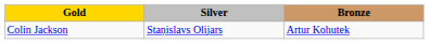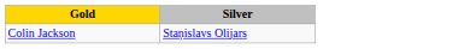- column: Bronze | Artur Kohutek
